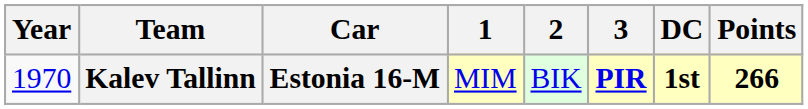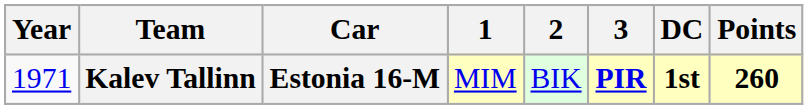Kalev Tallinn | Year: 1970 -> 1971
Kalev Tallinn | Points: 266 -> 260
